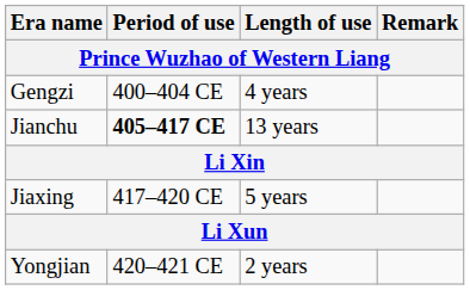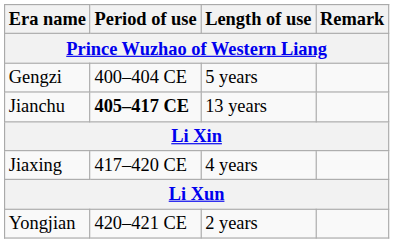Gengzi | Length of use: 4 years -> 5 years
Jiaxing | Length of use: 5 years -> 4 years
